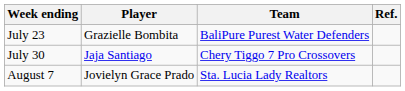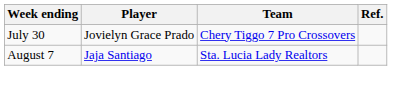- row: July 23 | Grazielle Bombita | BaliPure Purest Water Defenders
July 30 | Player: Jaja Santiago -> Jovielyn Grace Prado
August 7 | Player: Jovielyn Grace Prado -> Jaja Santiago
